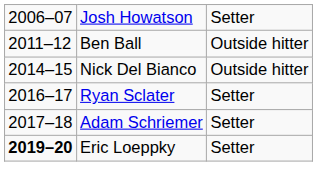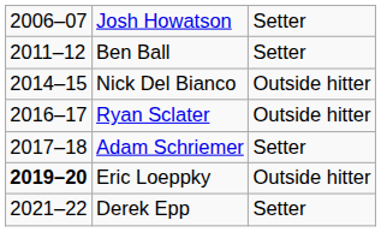Ben Ball | column 3: Outside hitter -> Setter
Ryan Sclater | column 3: Setter -> Outside hitter
Eric Loeppky | column 3: Setter -> Outside hitter
+ row: 2021–22 | Derek Epp | Setter
